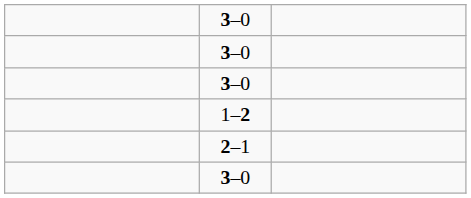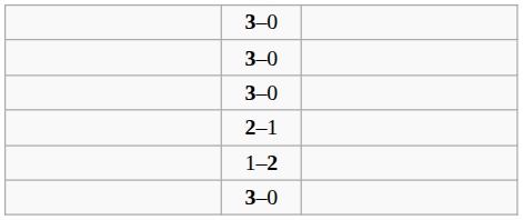rows swapped: 1–2 <-> 2–1
